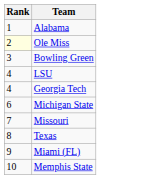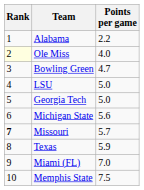+ column: Points per game | 2.2 | 4.0 | 4.7 | 5.0 | 5.0 | 5.6 | 5.7 | 5.9 | 7.0 | 7.5
Georgia Tech | Rank: 4 -> 5
Missouri | Rank: normal -> bold
